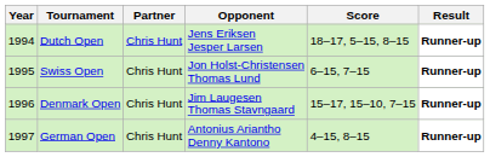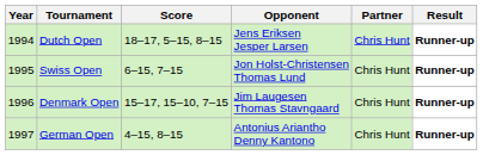columns swapped: Partner <-> Score
